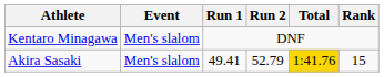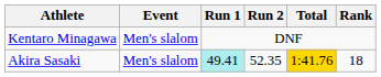Akira Sasaki | Run 1: no background -> paleturquoise background
Akira Sasaki | Run 2: 52.79 -> 52.35
Akira Sasaki | Rank: 15 -> 18
